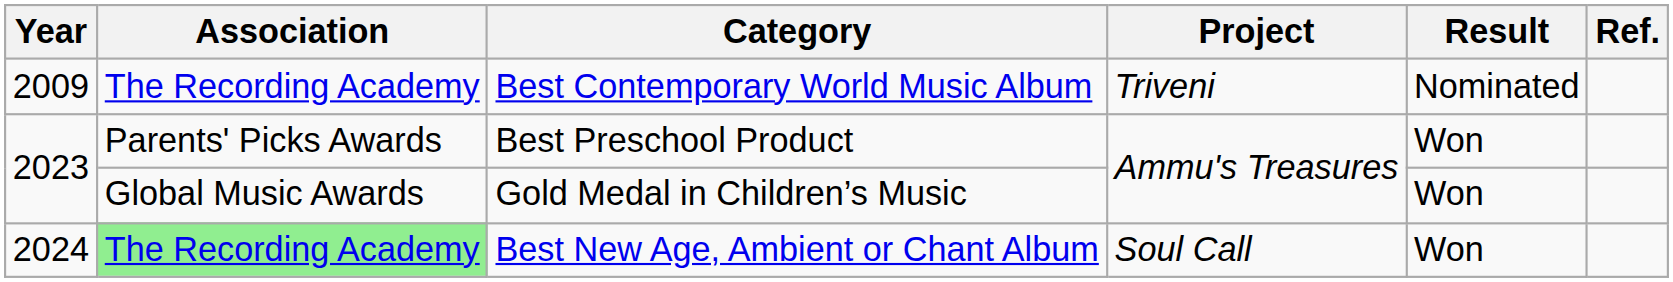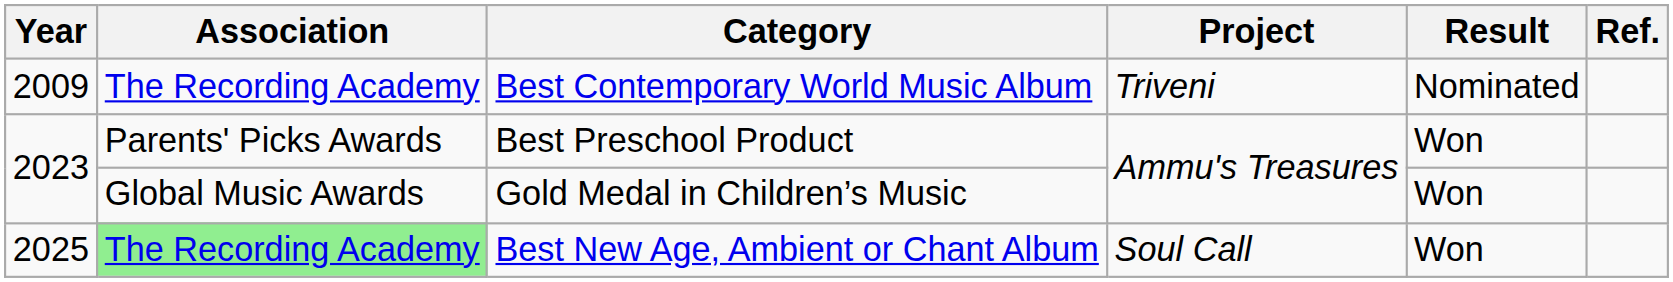Best New Age, Ambient or Chant Album | Year: 2024 -> 2025
